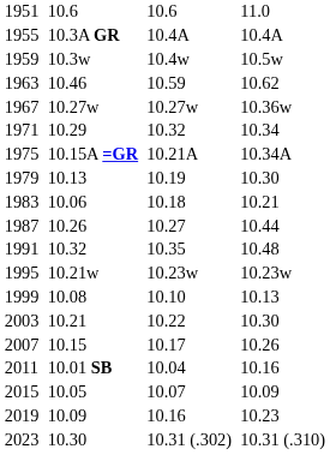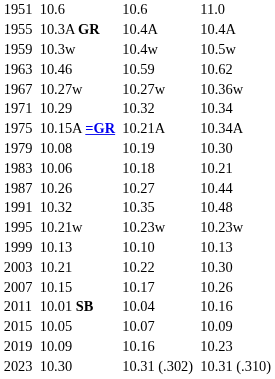1979 | column 3: 10.13 -> 10.08
1999 | column 3: 10.08 -> 10.13
